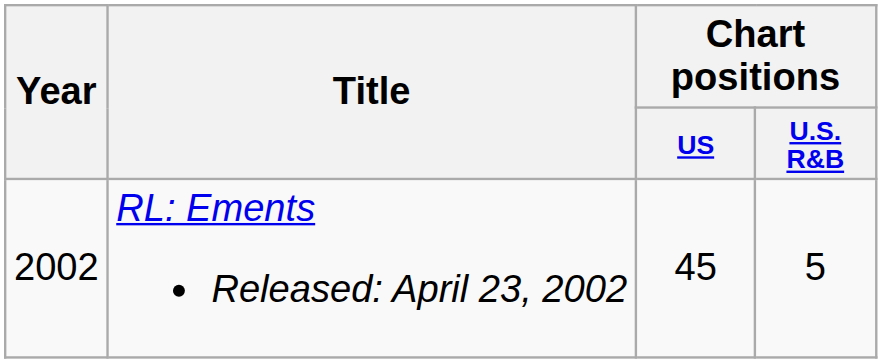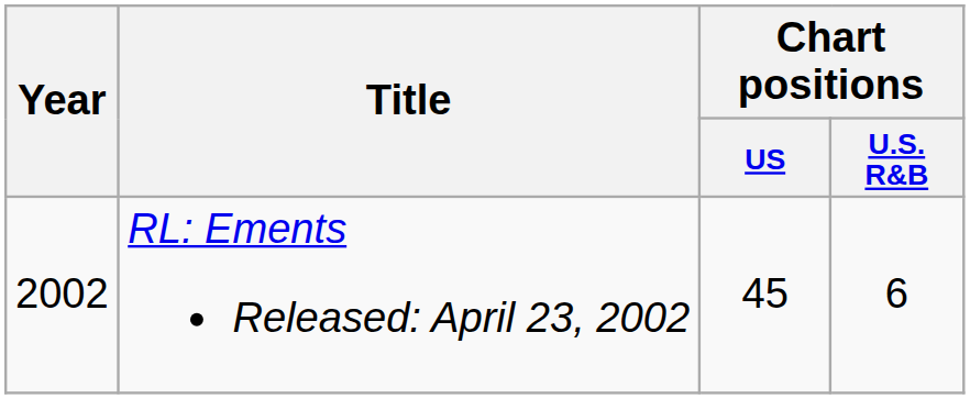RL: Ements Released: April 23, 2002 | Chart positions / U.S. R&B: 5 -> 6
